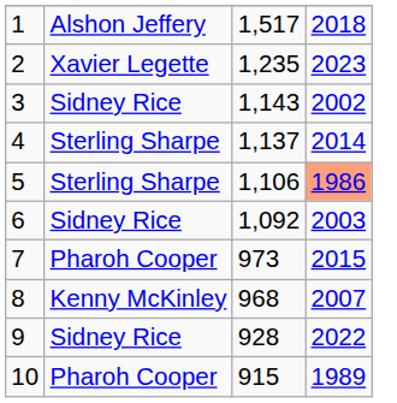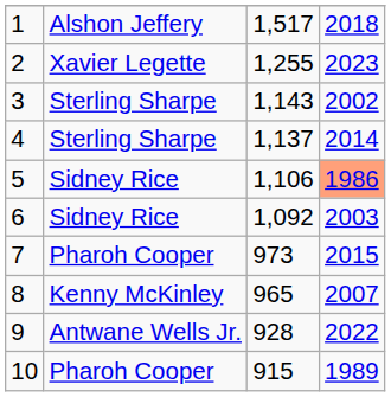2 | column 3: 1,235 -> 1,255
3 | column 2: Sidney Rice -> Sterling Sharpe
5 | column 2: Sterling Sharpe -> Sidney Rice
8 | column 3: 968 -> 965
9 | column 2: Sidney Rice -> Antwane Wells Jr.
